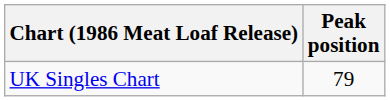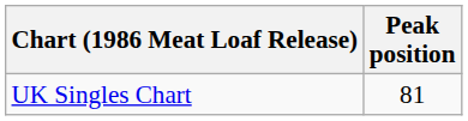UK Singles Chart | Peak position: 79 -> 81
